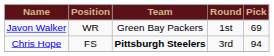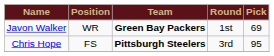Javon Walker | Team: normal -> bold
Chris Hope | Pick: 94 -> 95
